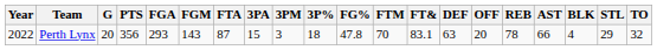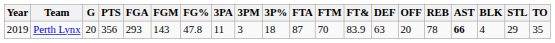columns swapped: FG% <-> FTA
Perth Lynx | Year: 2022 -> 2019
Perth Lynx | 3PA: 15 -> 11
Perth Lynx | FT&: 83.1 -> 83.9
Perth Lynx | AST: normal -> bold
Perth Lynx | TO: 32 -> 35
